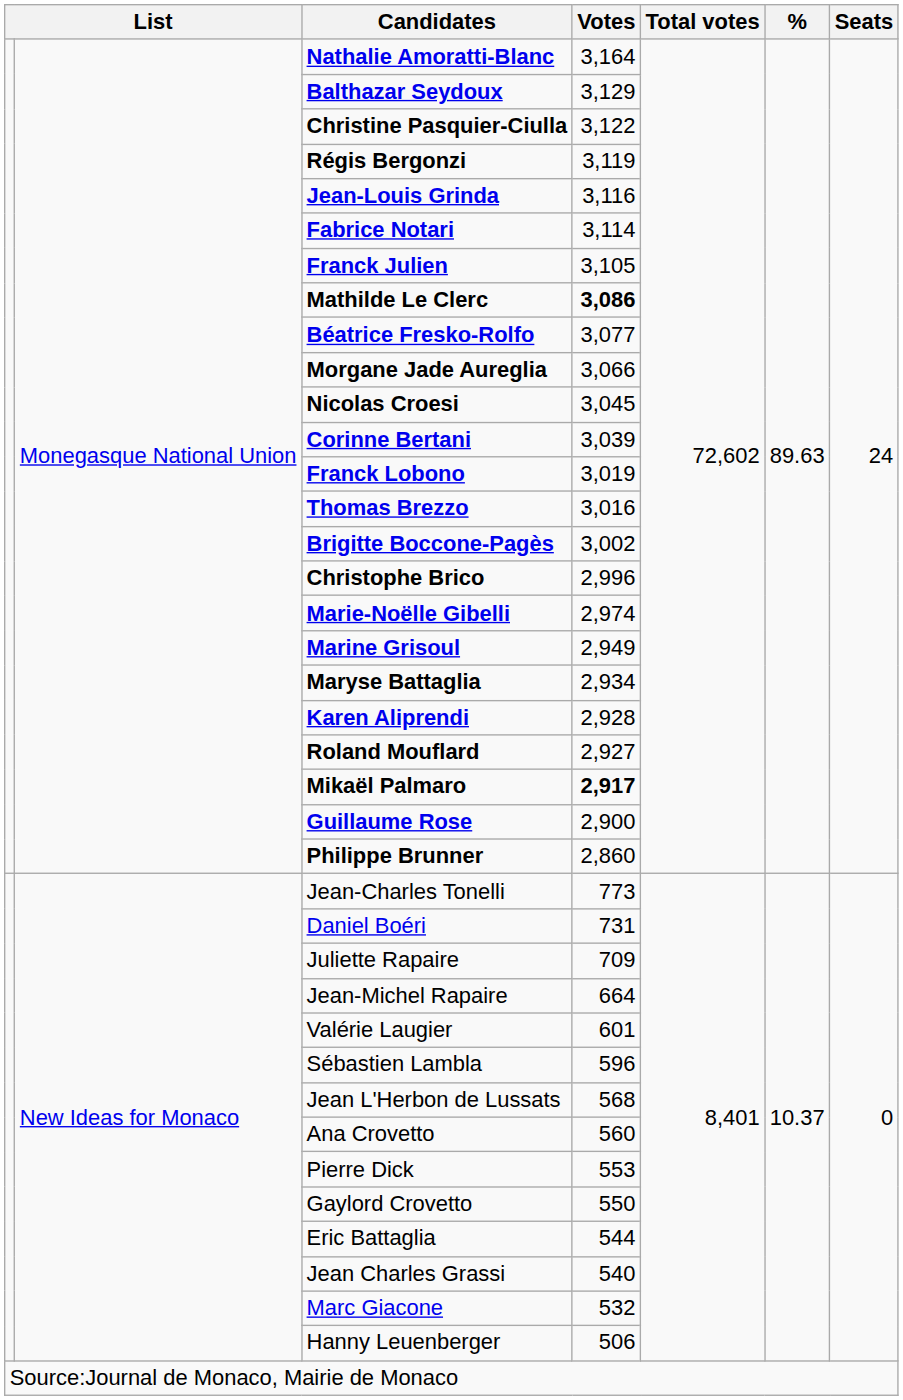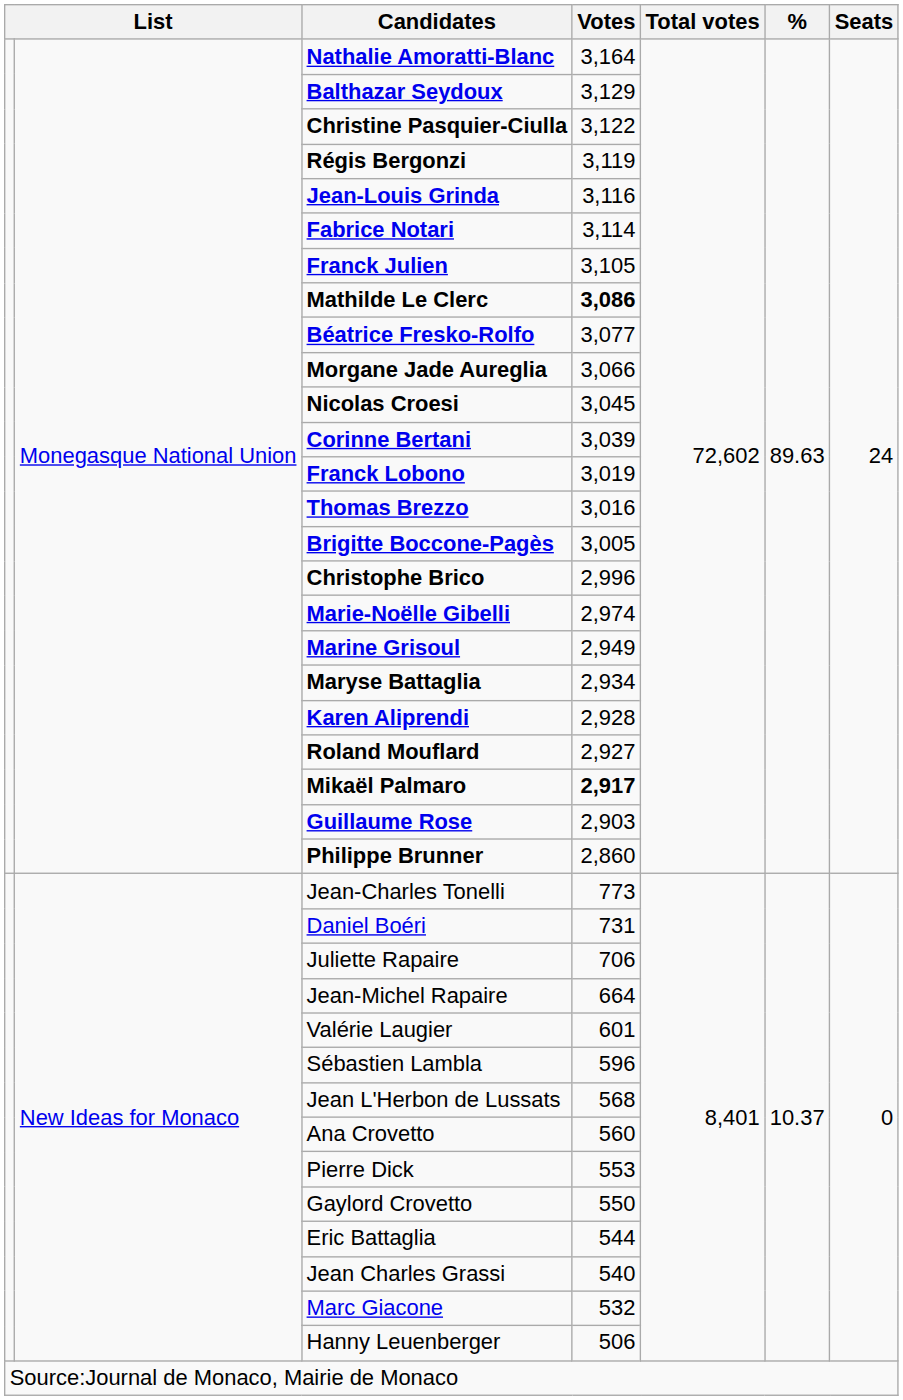Brigitte Boccone-Pagès | Votes: 3,002 -> 3,005
Guillaume Rose | Votes: 2,900 -> 2,903
Juliette Rapaire | Votes: 709 -> 706
